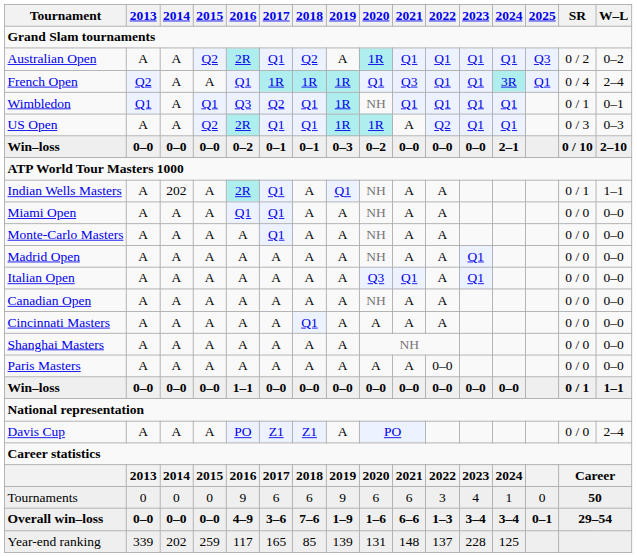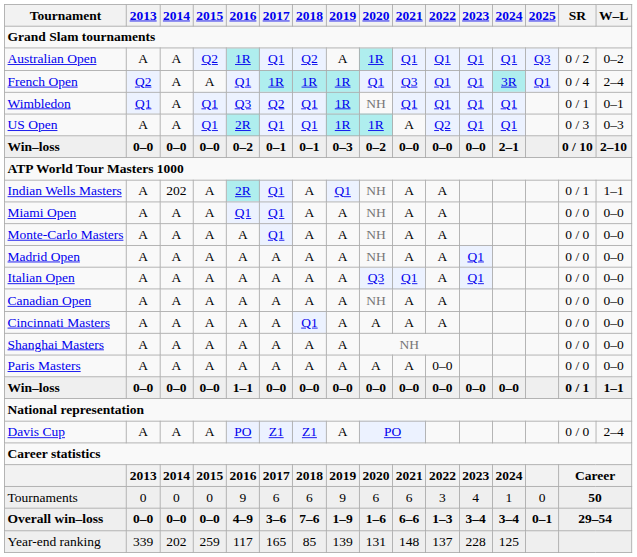Australian Open | 2016: 2R -> 1R
US Open | 2015: Q2 -> Q1
